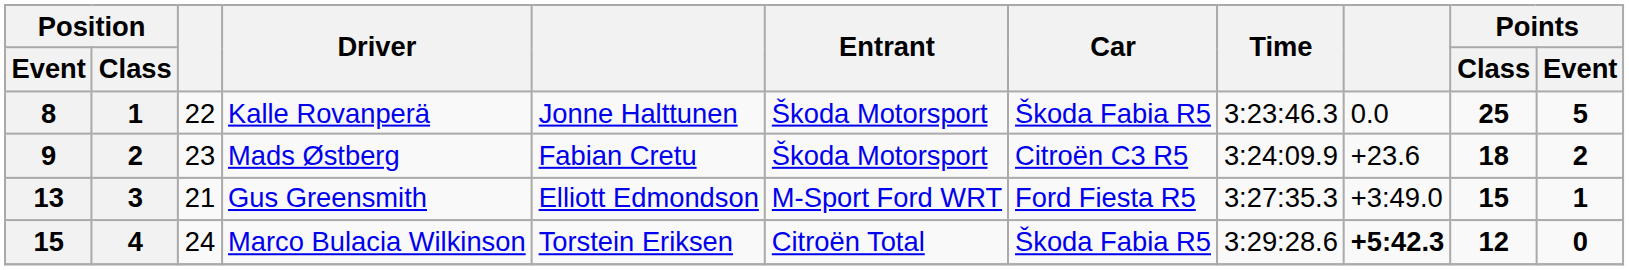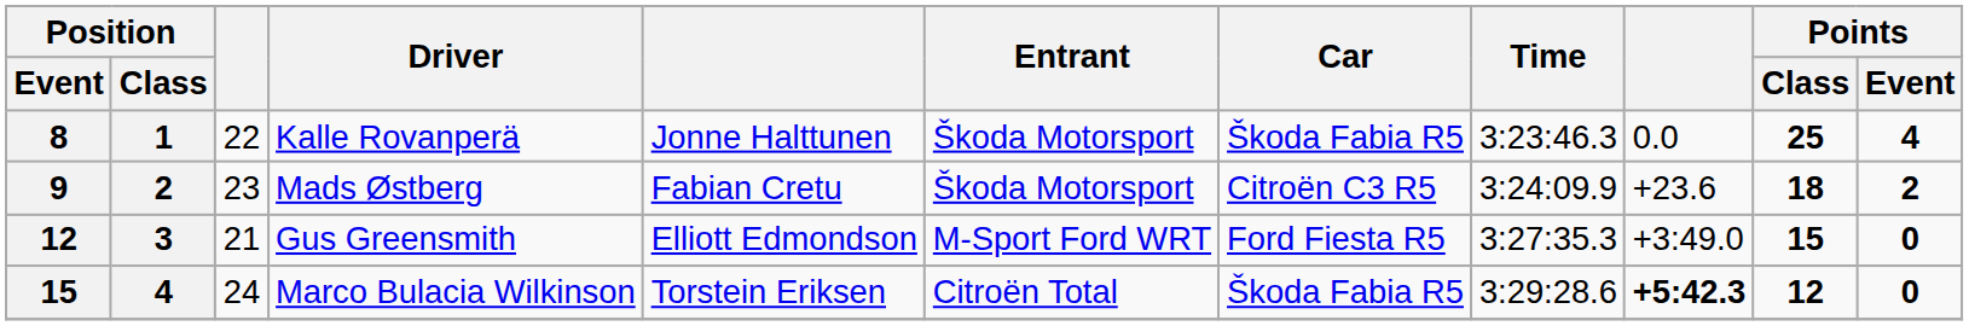Kalle Rovanperä | Points / Event: 5 -> 4
Gus Greensmith | Position / Event: 13 -> 12
Gus Greensmith | Points / Event: 1 -> 0
